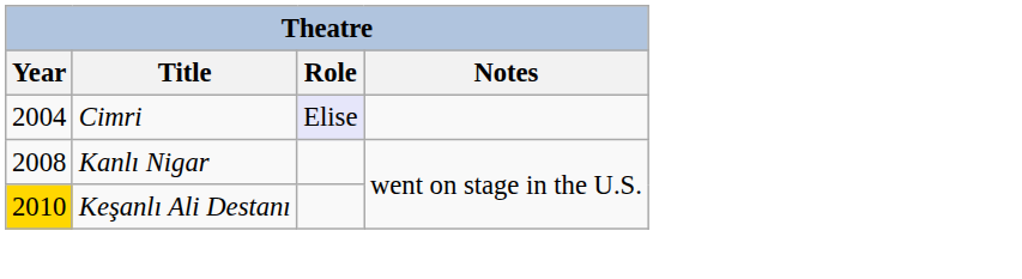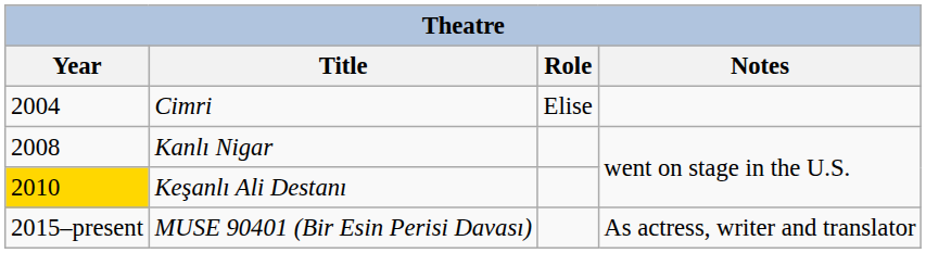Cimri | Role: lavender background -> no background
+ row: 2015–present | MUSE 90401 (Bir Esin Perisi Davası) | As actress, writer and translator
